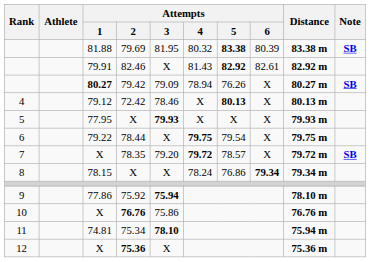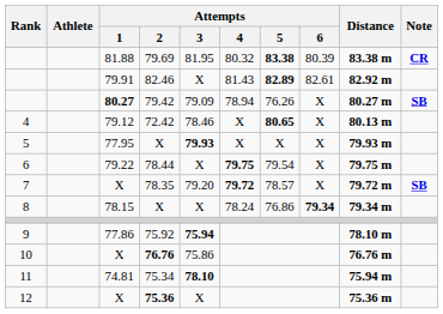79.69 | Note: SB -> CR
82.46 | Attempts / 5: 82.92 -> 82.89
72.42 | Attempts / 5: 80.13 -> 80.65
